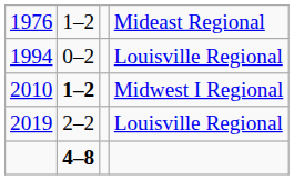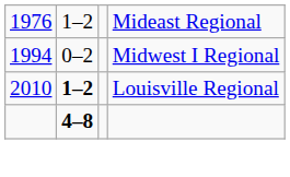1994 | column 4: Louisville Regional -> Midwest I Regional
2010 | column 4: Midwest I Regional -> Louisville Regional
- row: 2019 | 2–2 | Louisville Regional
